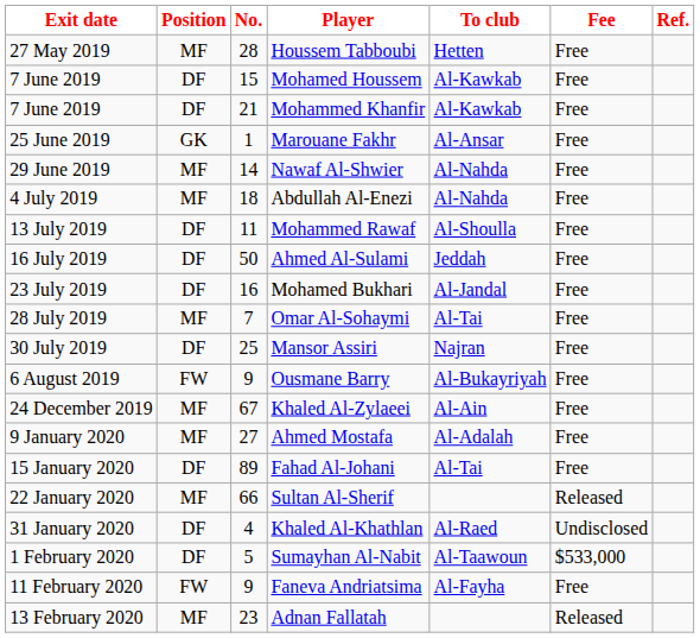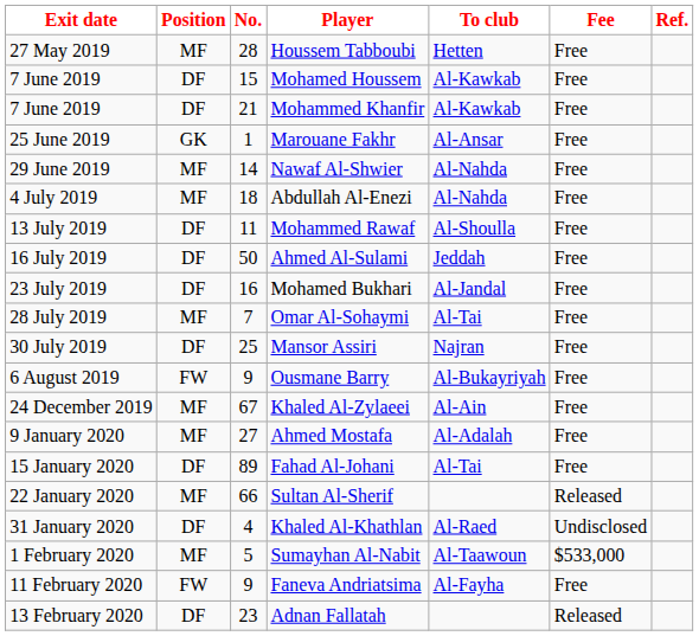Sumayhan Al-Nabit | Position: DF -> MF
Adnan Fallatah | Position: MF -> DF
